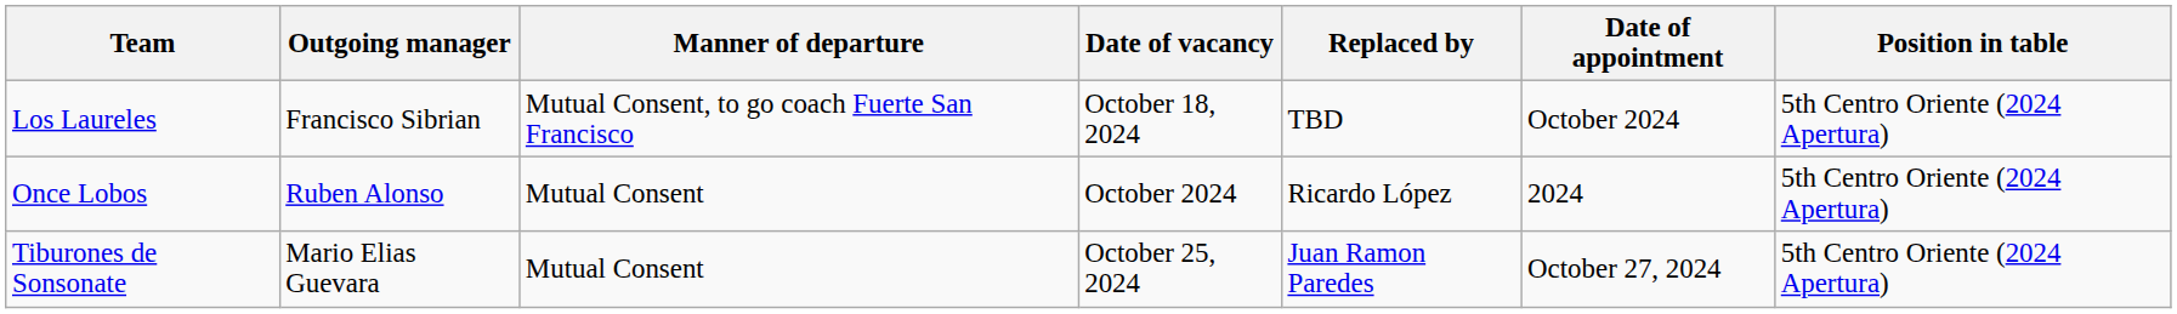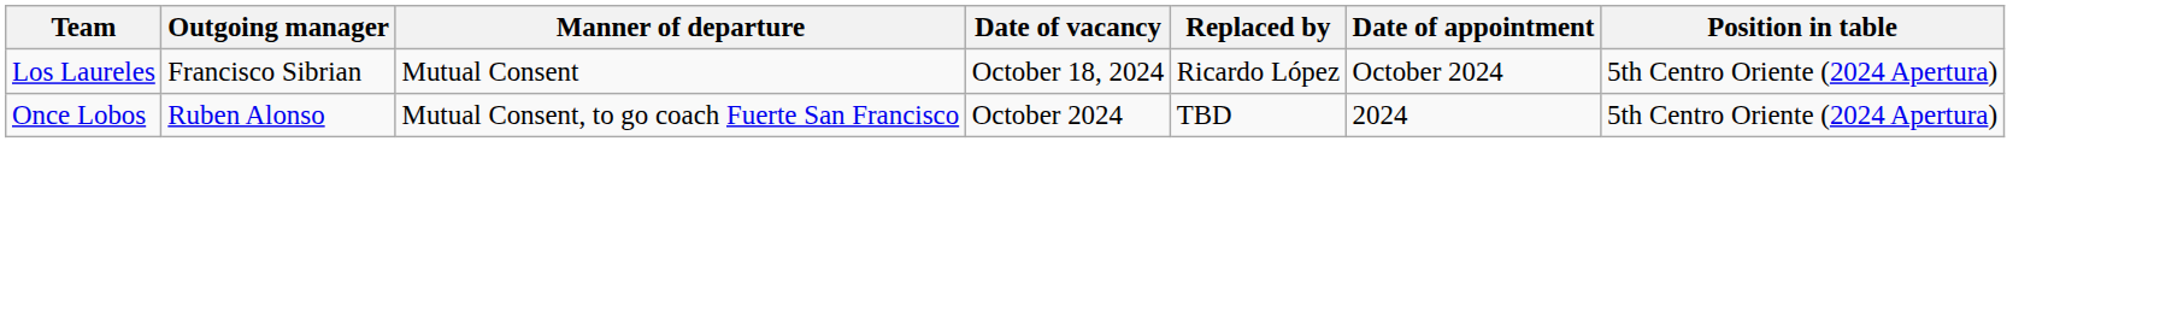Los Laureles | Manner of departure: Mutual Consent, to go coach Fuerte San Francisco -> Mutual Consent
Los Laureles | Replaced by: TBD -> Ricardo López
Once Lobos | Manner of departure: Mutual Consent -> Mutual Consent, to go coach Fuerte San Francisco
Once Lobos | Replaced by: Ricardo López -> TBD
- row: Tiburones de Sonsonate | Mario Elias Guevara | Mutual Consent | October 25, 2024 | Juan Ramon Paredes | October 27, 2024 | 5th Centro Oriente (2024 Apertura)
